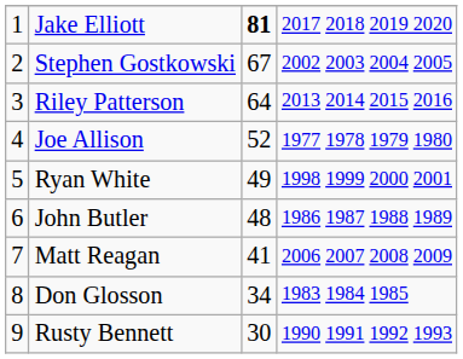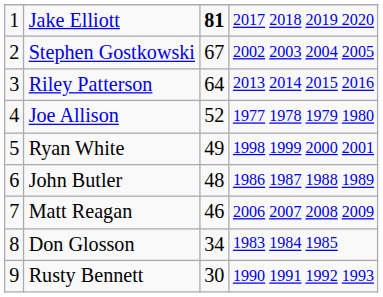Matt Reagan | column 3: 41 -> 46
